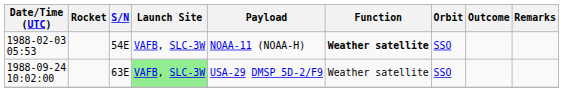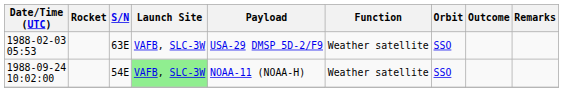1988-02-03 05:53 | S/N: 54E -> 63E
1988-02-03 05:53 | Payload: NOAA-11 (NOAA-H) -> USA-29 DMSP 5D-2/F9
1988-02-03 05:53 | Function: bold -> normal
1988-09-24 10:02:00 | S/N: 63E -> 54E
1988-09-24 10:02:00 | Payload: USA-29 DMSP 5D-2/F9 -> NOAA-11 (NOAA-H)
